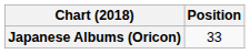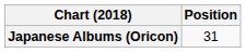Japanese Albums (Oricon) | Position: 33 -> 31
